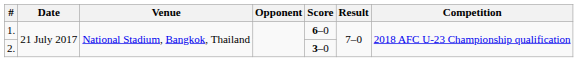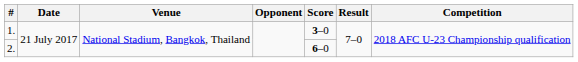1. | Score: 6–0 -> 3–0
2. | Score: 3–0 -> 6–0
